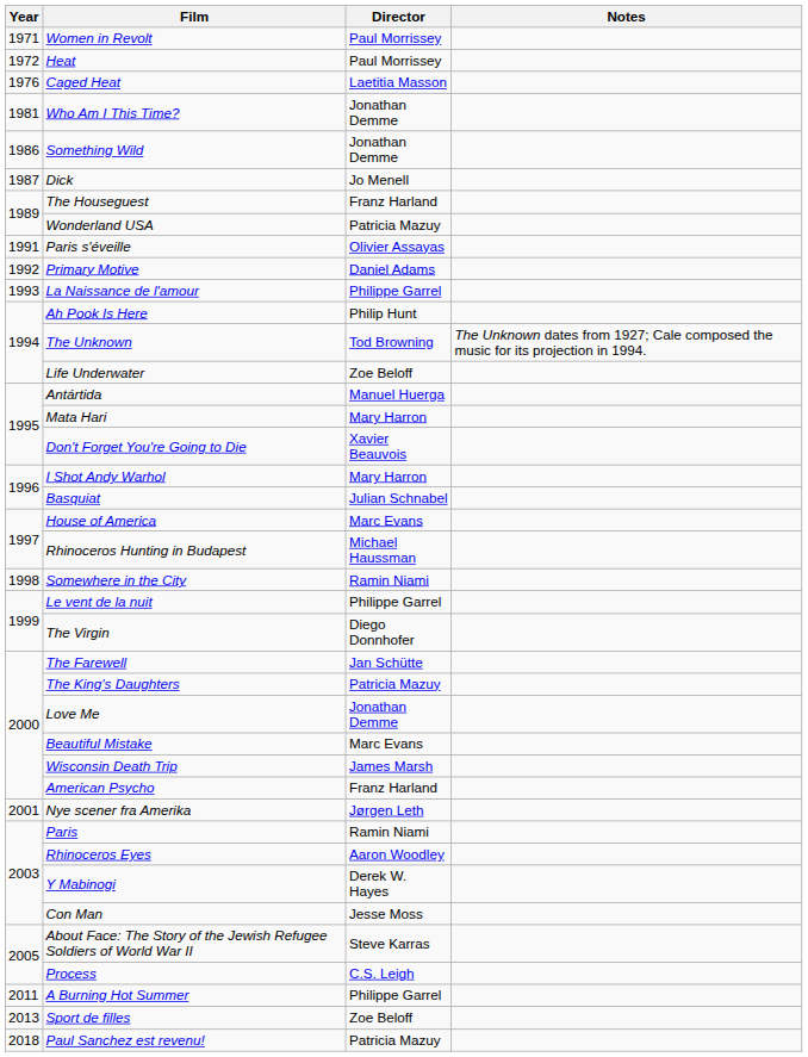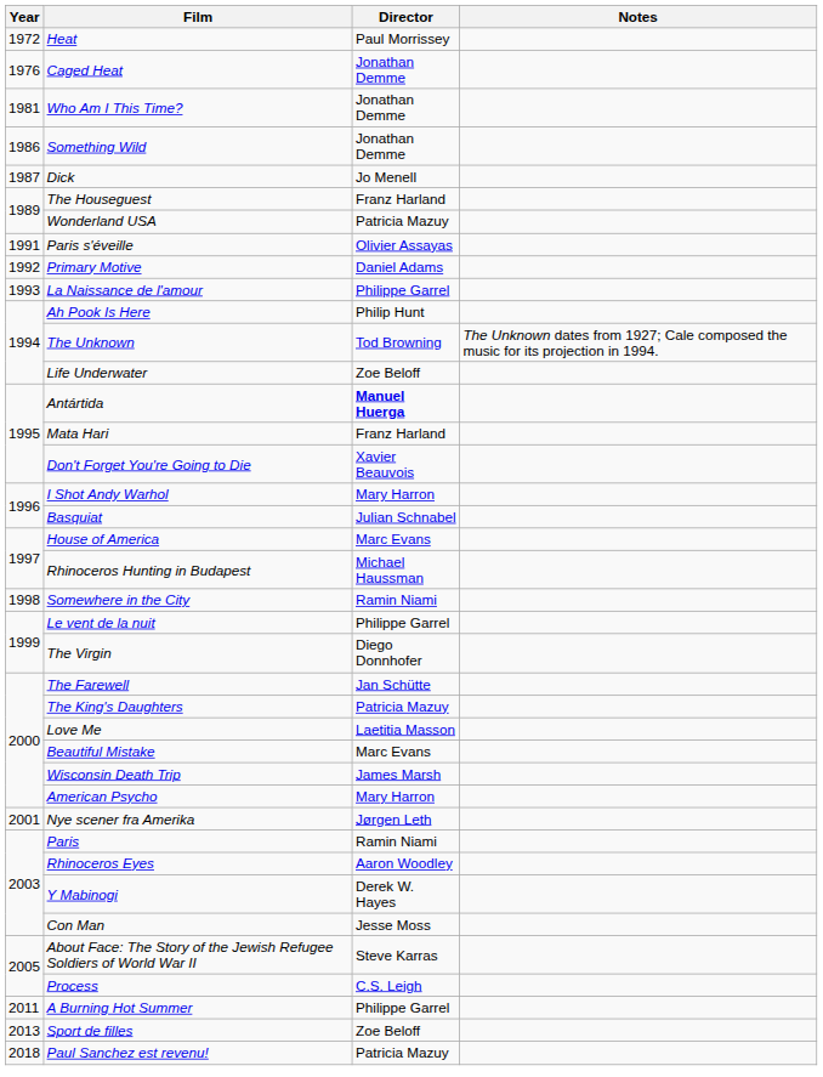- row: 1971 | Women in Revolt | Paul Morrissey
Caged Heat | Director: Laetitia Masson -> Jonathan Demme
Antártida | Director: normal -> bold
Mata Hari | Director: Mary Harron -> Franz Harland
Love Me | Director: Jonathan Demme -> Laetitia Masson
American Psycho | Director: Franz Harland -> Mary Harron
